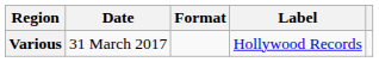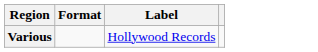- column: Date | 31 March 2017
